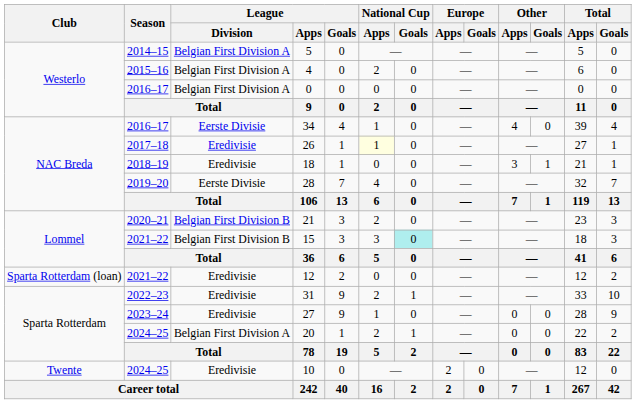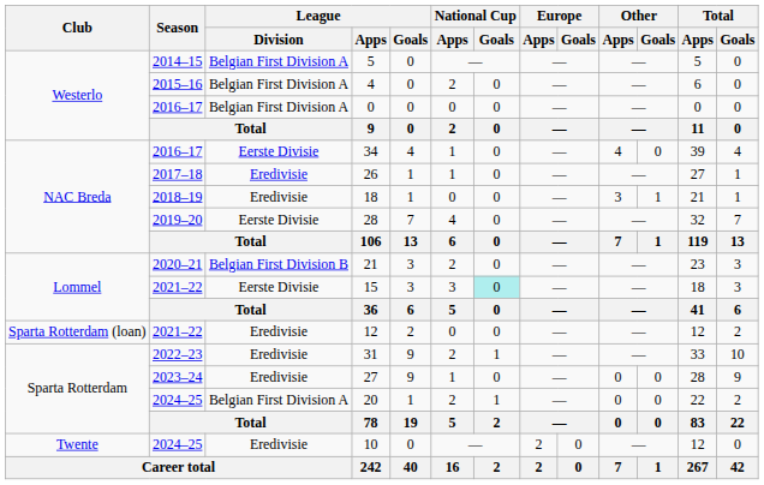26 | National Cup / Apps: lightyellow background -> no background
15 | League / Division: Belgian First Division B -> Eerste Divisie
